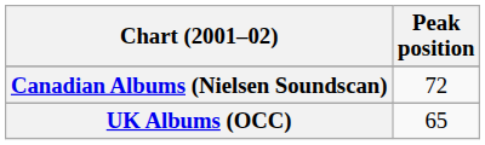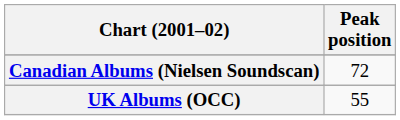UK Albums (OCC) | Peak position: 65 -> 55
